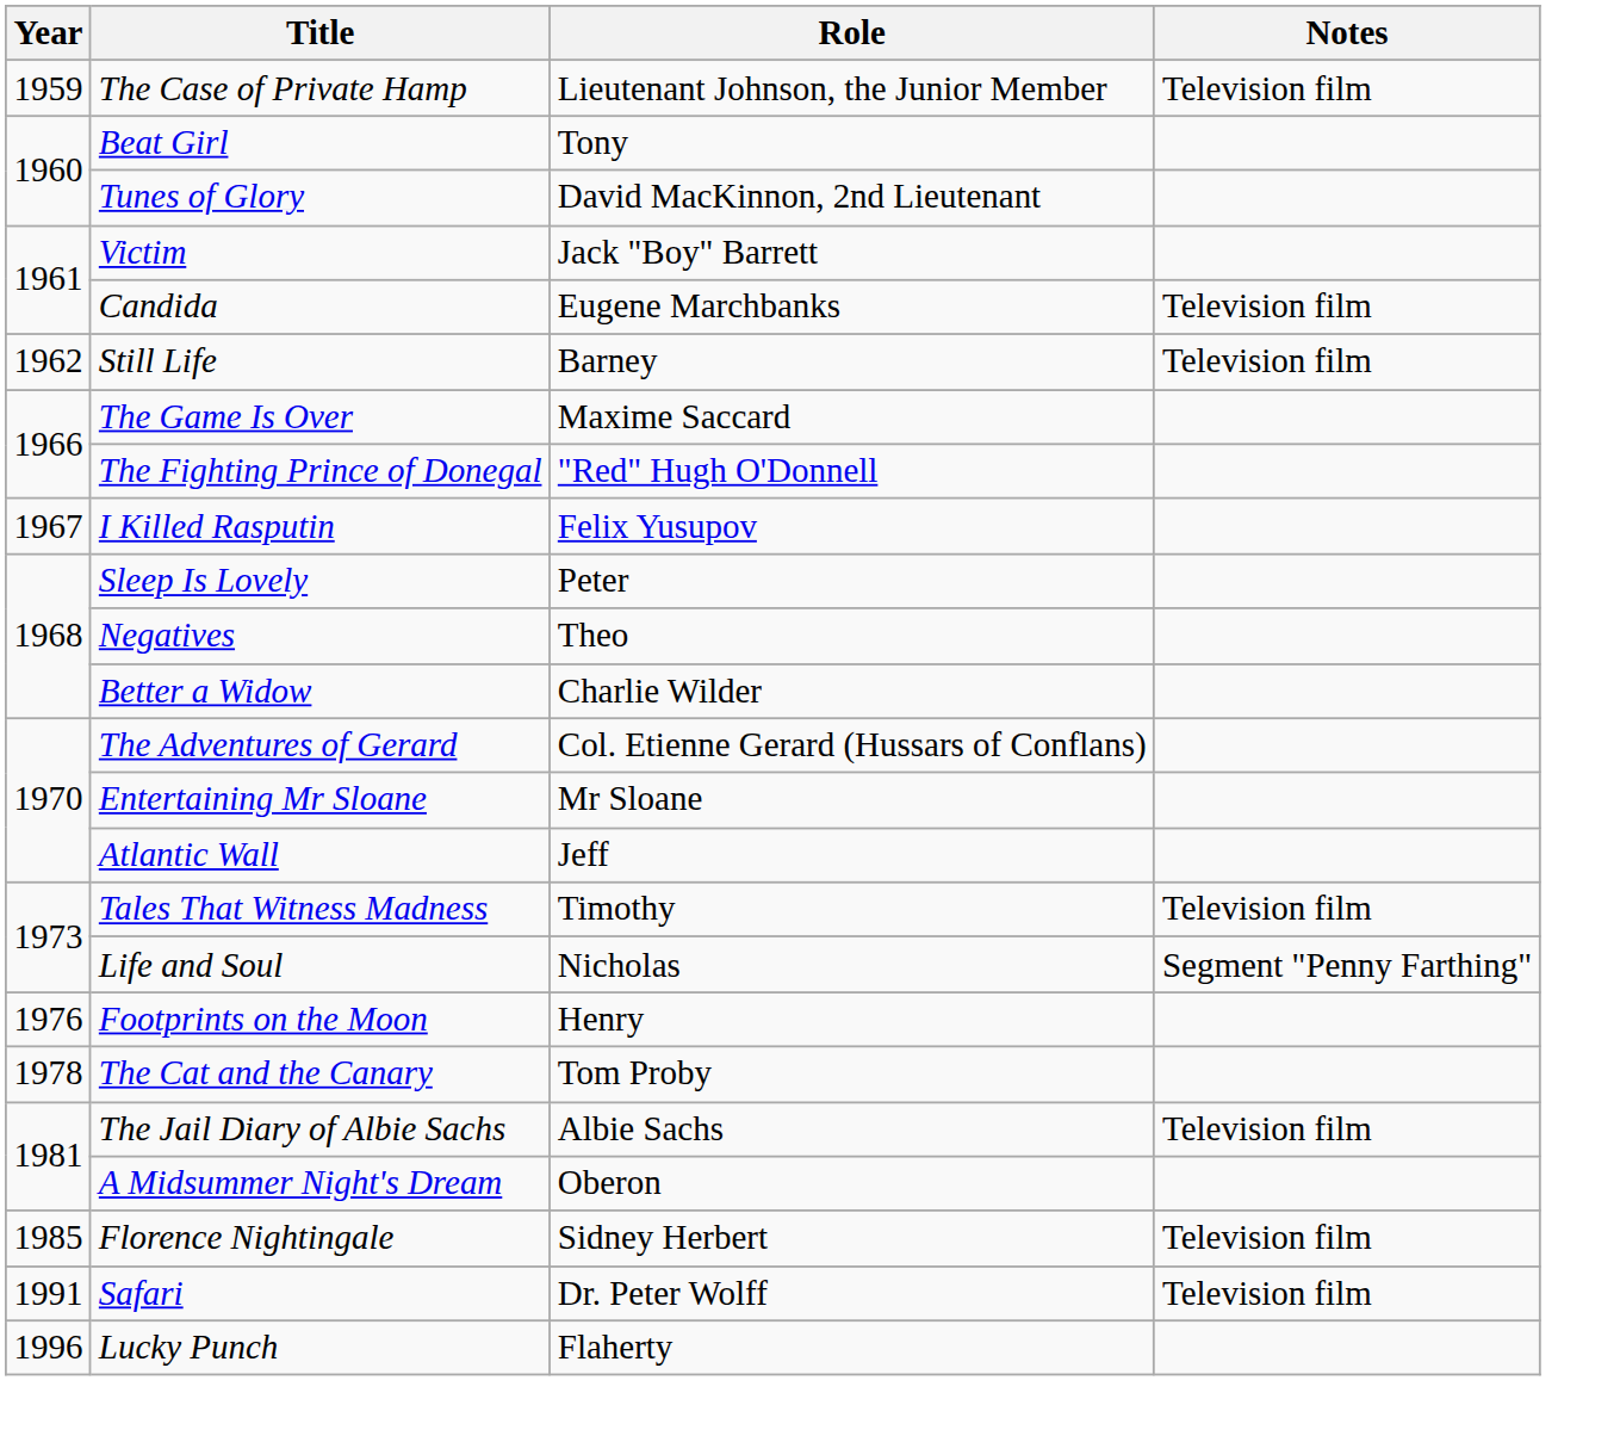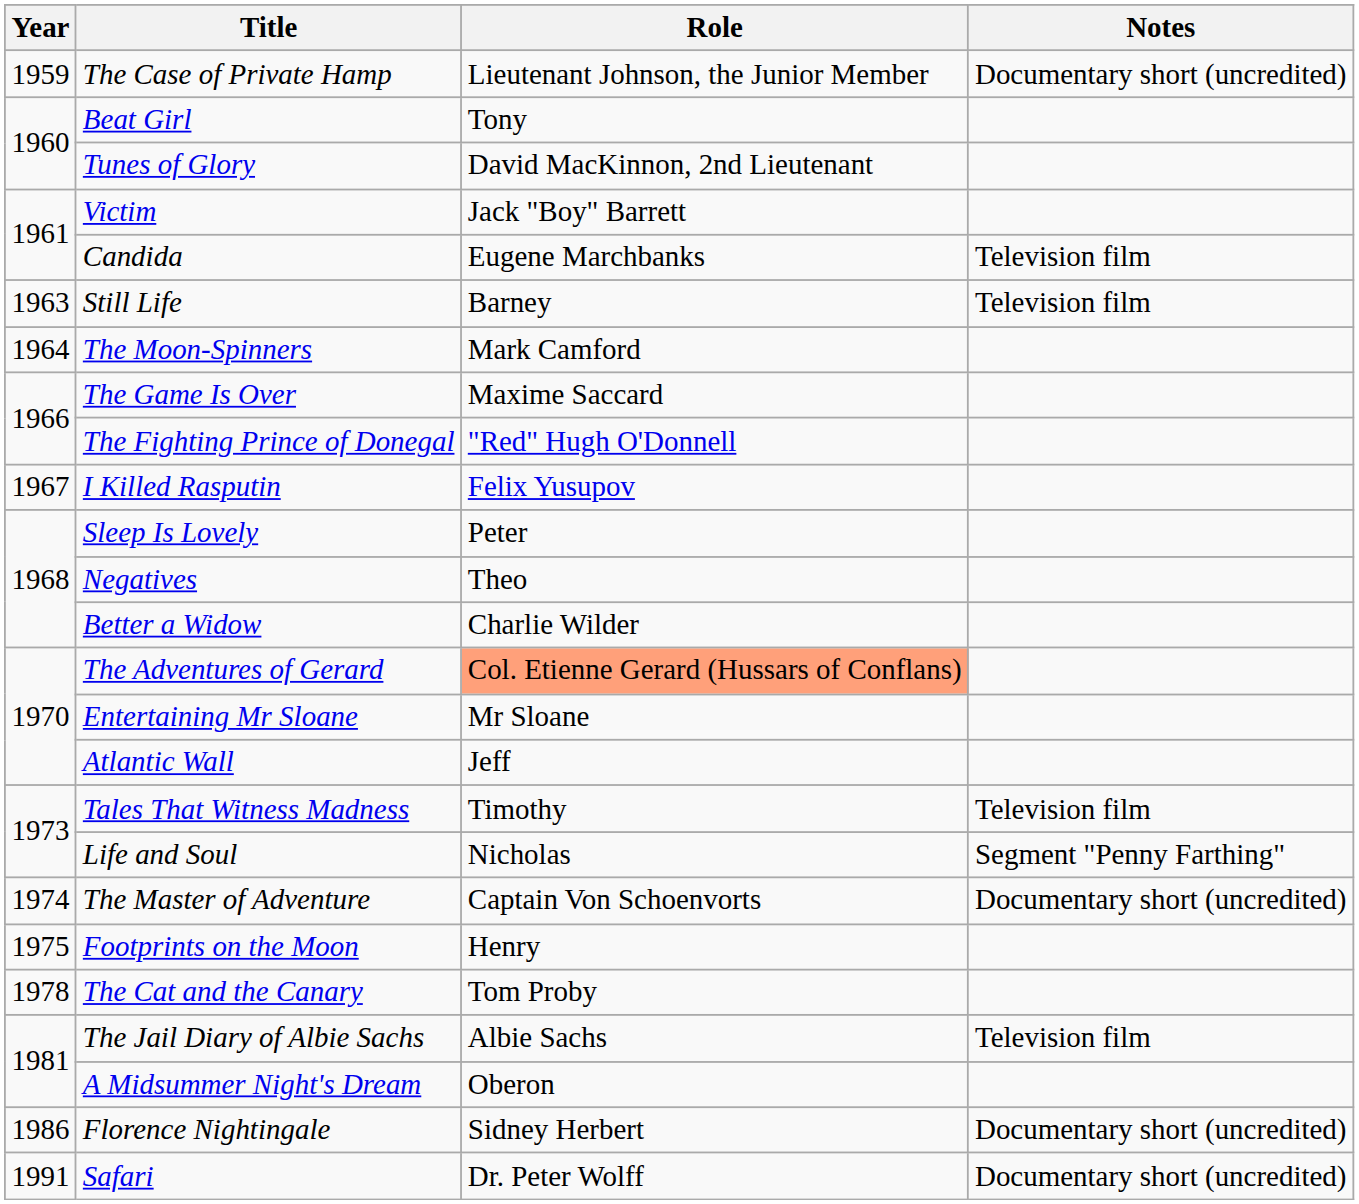The Case of Private Hamp | Notes: Television film -> Documentary short (uncredited)
Still Life | Year: 1962 -> 1963
+ row: 1964 | The Moon-Spinners | Mark Camford
The Adventures of Gerard | Role: no background -> lightsalmon background
+ row: 1974 | The Master of Adventure | Captain Von Schoenvorts | Documentary short (uncredited)
Footprints on the Moon | Year: 1976 -> 1975
Florence Nightingale | Year: 1985 -> 1986
Florence Nightingale | Notes: Television film -> Documentary short (uncredited)
Safari | Notes: Television film -> Documentary short (uncredited)
- row: 1996 | Lucky Punch | Flaherty
